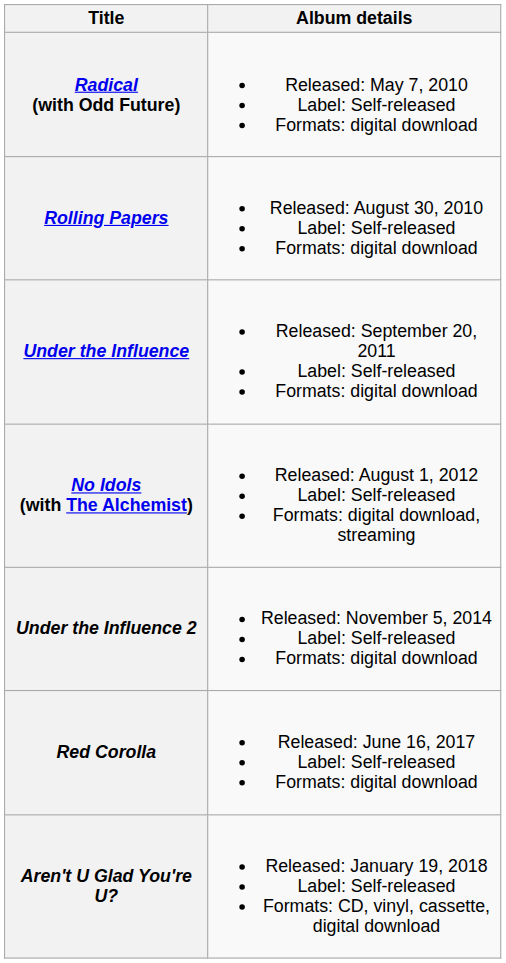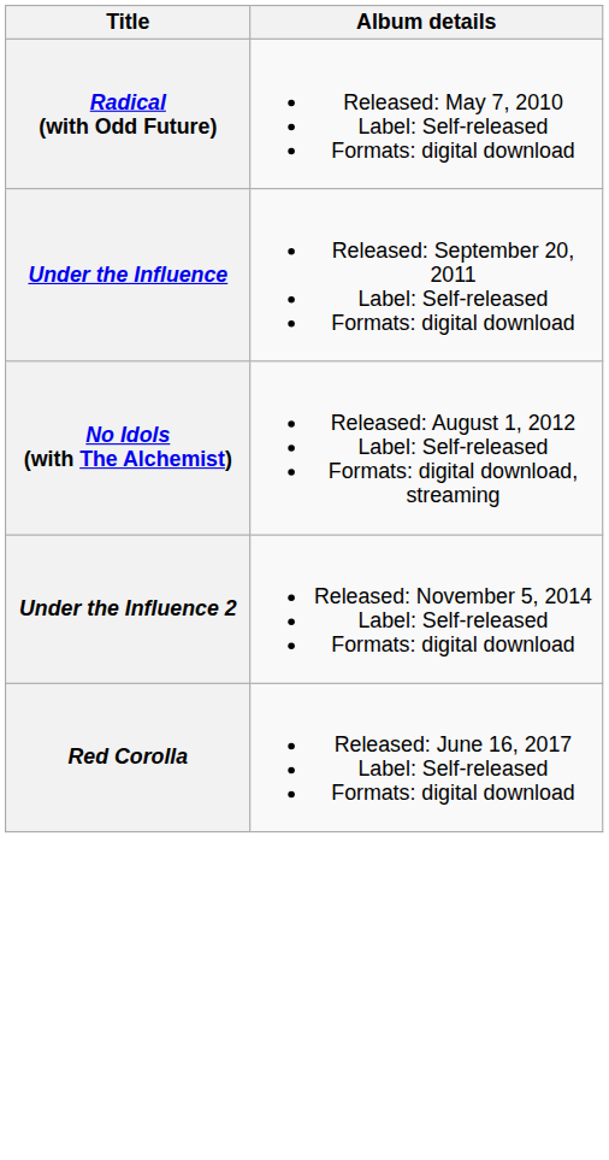- row: Rolling Papers | Released: August 30, 2010 Label: Self-released Formats: digital download
- row: Aren't U Glad You're U? | Released: January 19, 2018 Label: Self-released Formats: CD, vinyl, cassette, digital download
